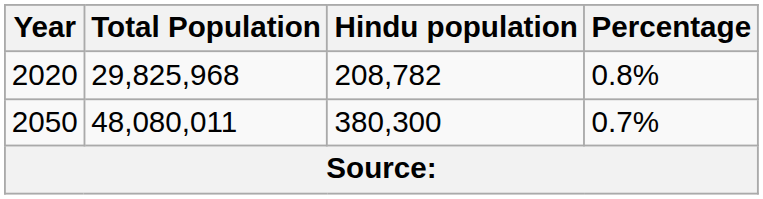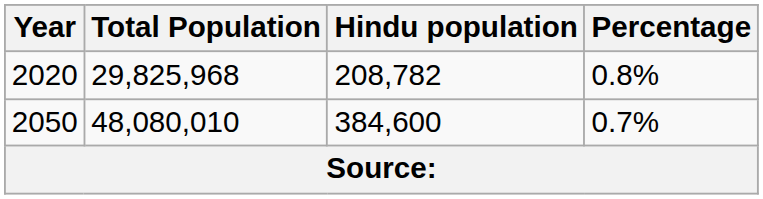2050 | Total Population: 48,080,011 -> 48,080,010
2050 | Hindu population: 380,300 -> 384,600
